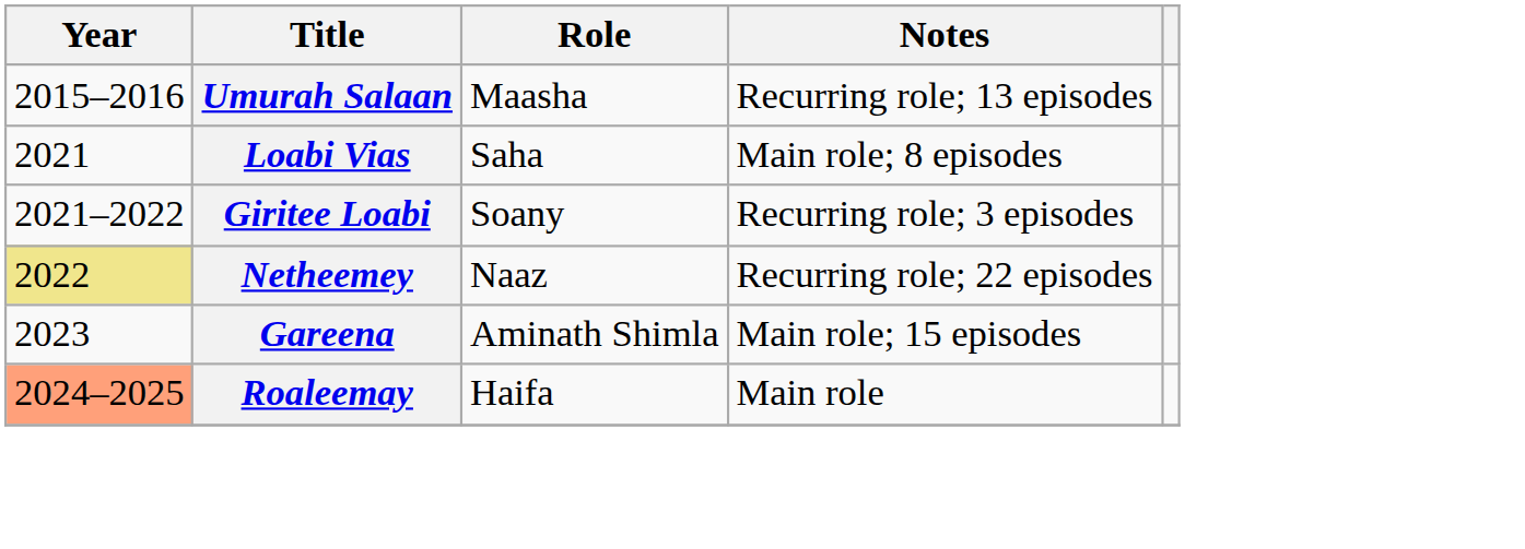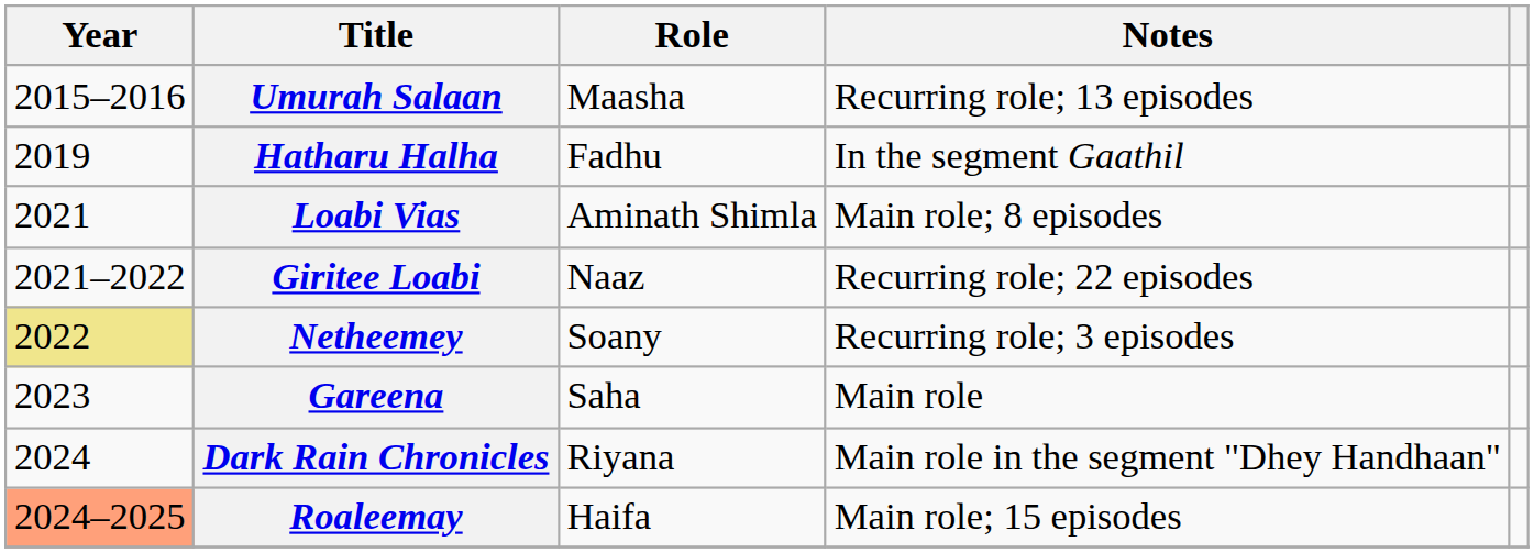+ row: 2019 | Hatharu Halha | Fadhu | In the segment Gaathil
Loabi Vias | Role: Saha -> Aminath Shimla
Giritee Loabi | Role: Soany -> Naaz
Giritee Loabi | Notes: Recurring role; 3 episodes -> Recurring role; 22 episodes
Netheemey | Role: Naaz -> Soany
Netheemey | Notes: Recurring role; 22 episodes -> Recurring role; 3 episodes
Gareena | Role: Aminath Shimla -> Saha
Gareena | Notes: Main role; 15 episodes -> Main role
+ row: 2024 | Dark Rain Chronicles | Riyana | Main role in the segment "Dhey Handhaan"
Roaleemay | Notes: Main role -> Main role; 15 episodes
